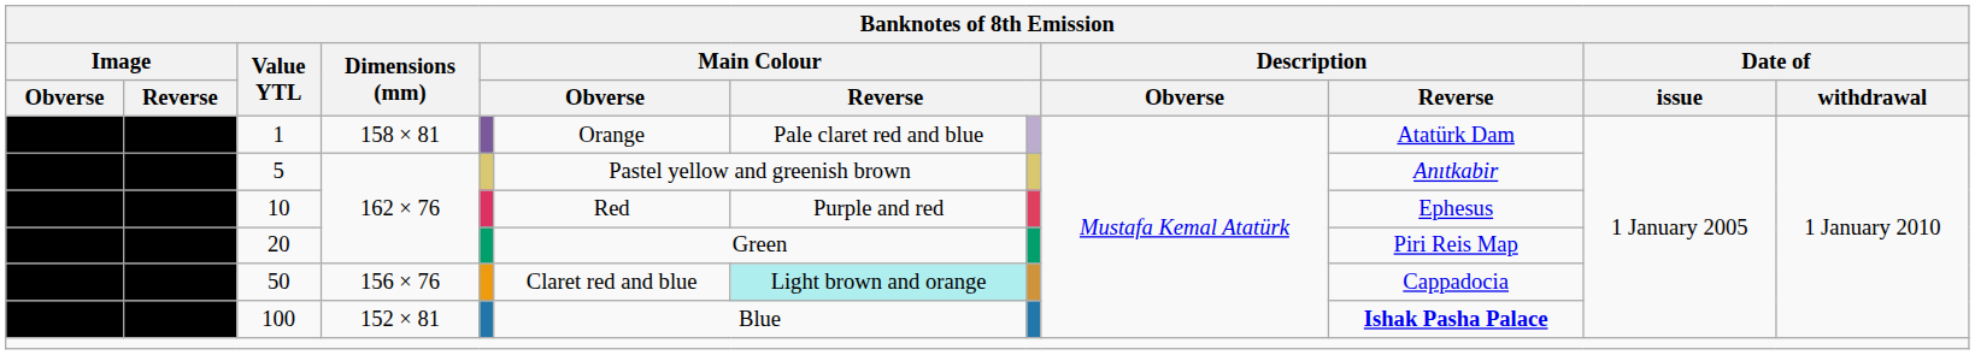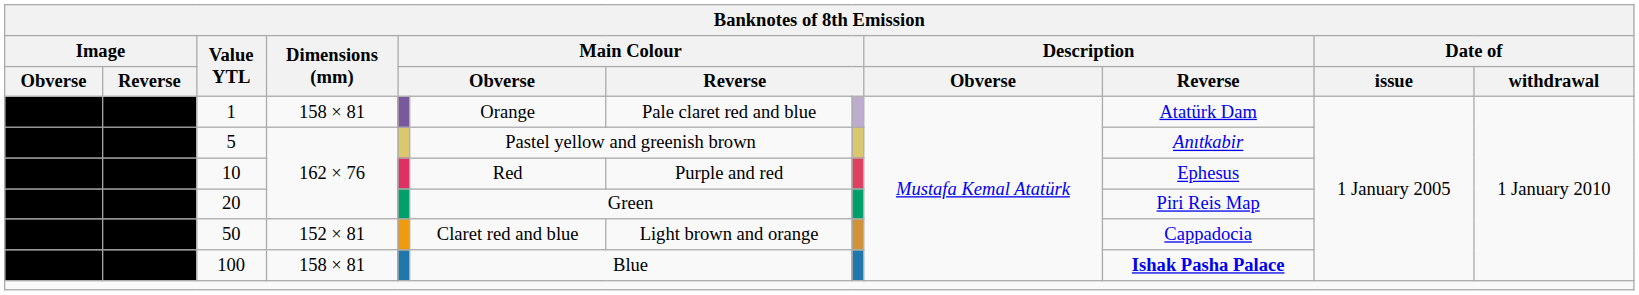50 | Dimensions (mm): 156 × 76 -> 152 × 81
50 | column 7: paleturquoise background -> no background
100 | Dimensions (mm): 152 × 81 -> 158 × 81
